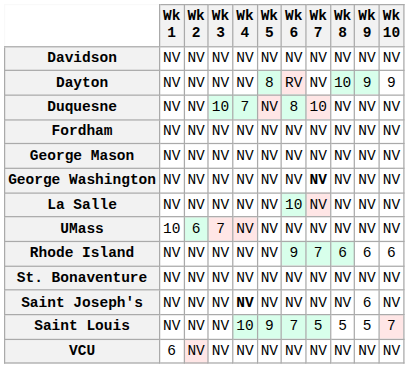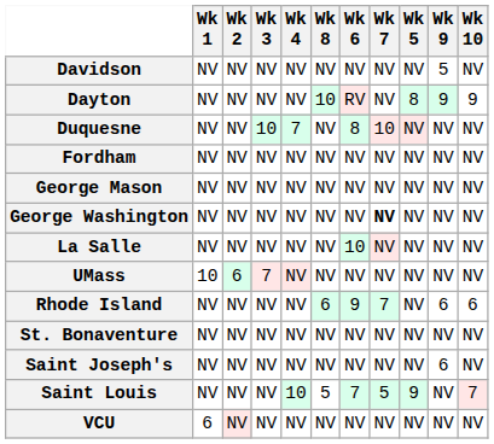columns swapped: Wk 5 <-> Wk 8
Davidson | Wk 9: NV -> 5
Saint Joseph's | Wk 4: bold -> normal
Saint Louis | Wk 9: 5 -> NV
